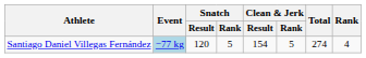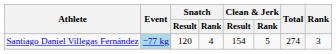Santiago Daniel Villegas Fernández | Snatch / Rank: 5 -> 4
Santiago Daniel Villegas Fernández | Rank: 4 -> 3
